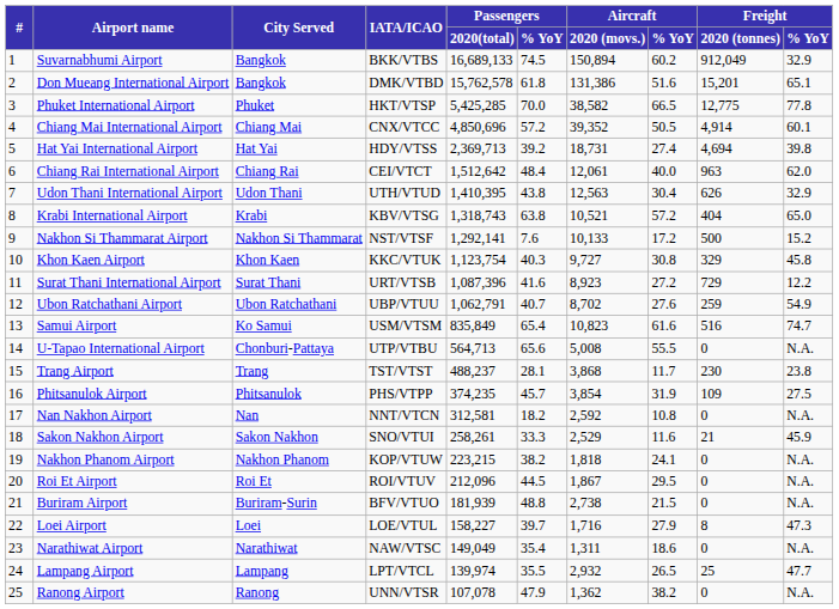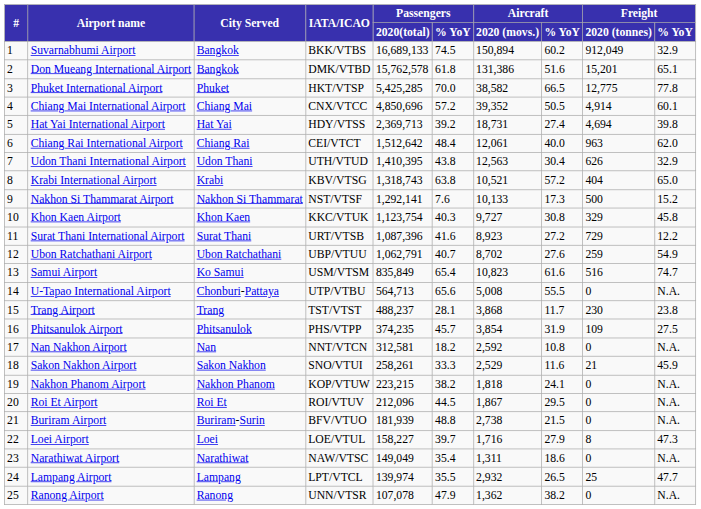Nakhon Si Thammarat Airport | Aircraft / % YoY: 17.2 -> 17.3
